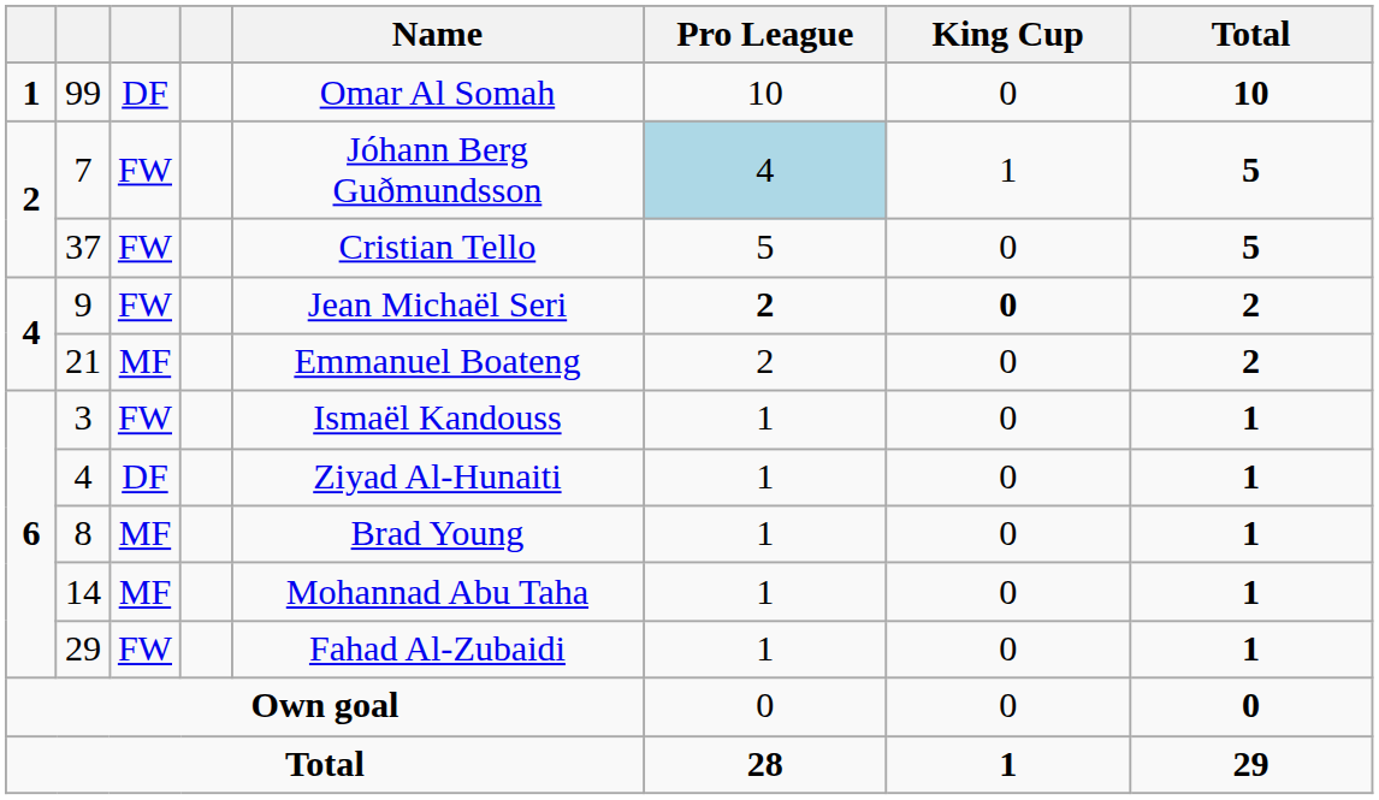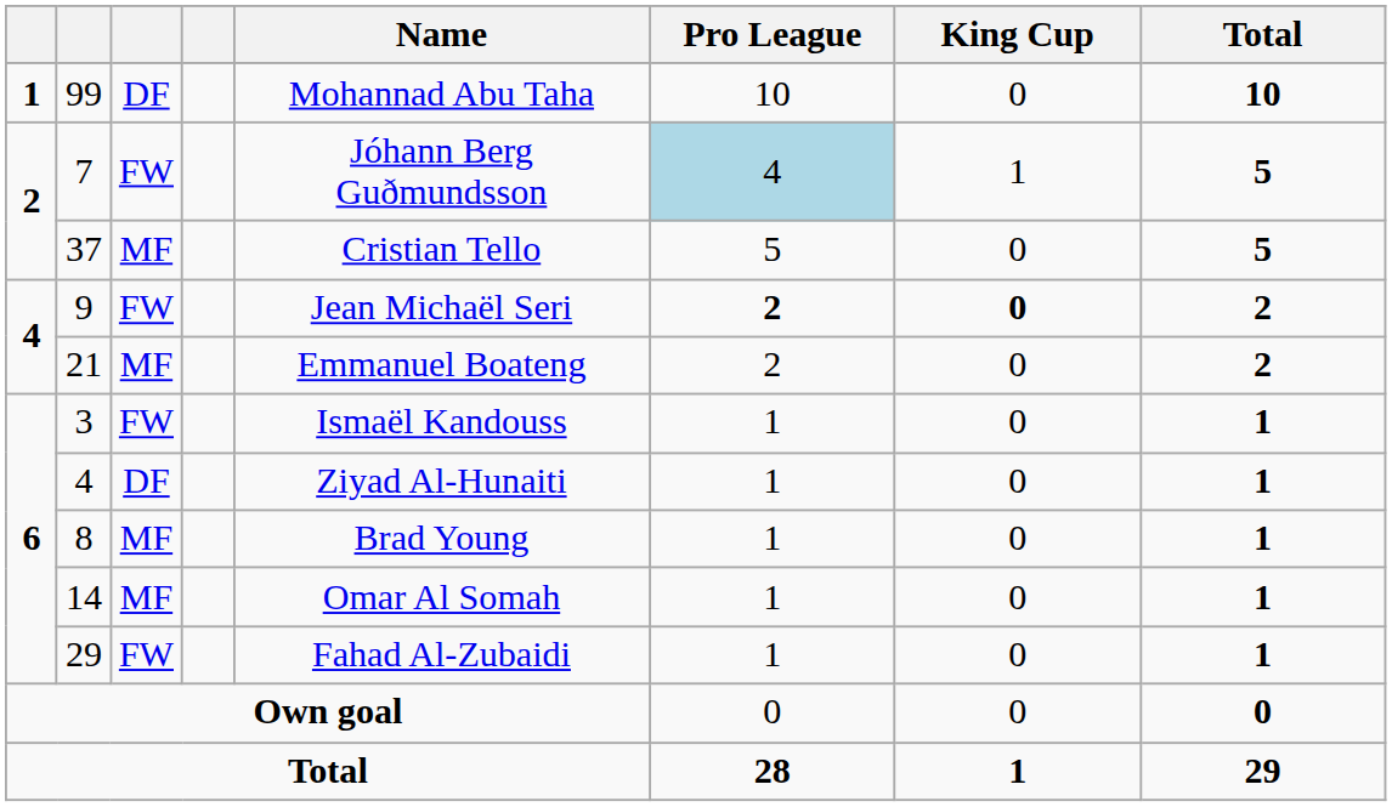99 | Name: Omar Al Somah -> Mohannad Abu Taha
37 | column 3: FW -> MF
14 | Name: Mohannad Abu Taha -> Omar Al Somah
